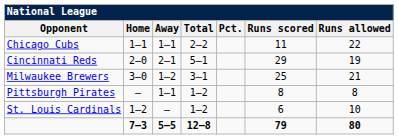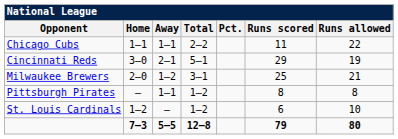Cincinnati Reds | Home: 2–0 -> 3–0
Milwaukee Brewers | Home: 3–0 -> 2–0
